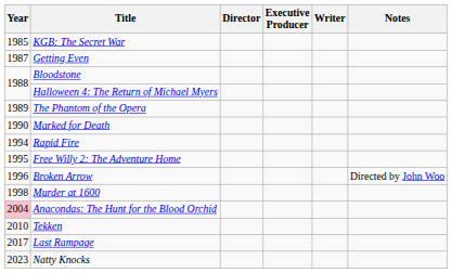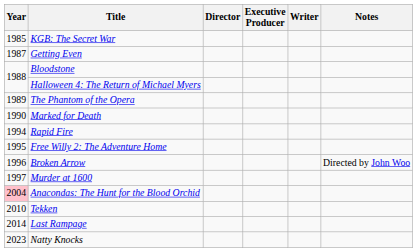Murder at 1600 | Year: 1998 -> 1997
Last Rampage | Year: 2017 -> 2014
